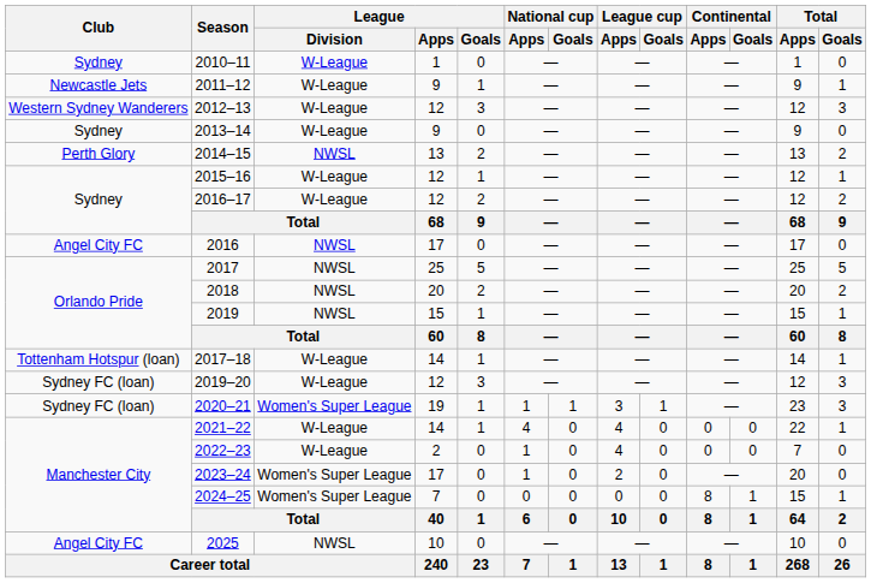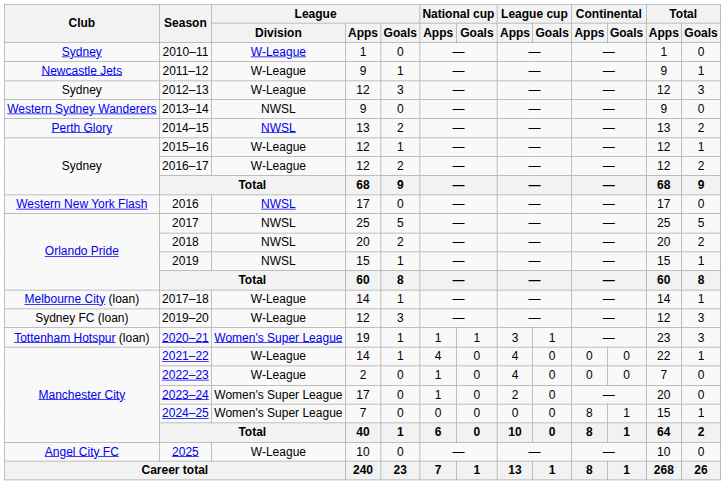2012–13 | Club: Western Sydney Wanderers -> Sydney
2013–14 | Club: Sydney -> Western Sydney Wanderers
2013–14 | League / Division: W-League -> NWSL
2016 | Club: Angel City FC -> Western New York Flash
2017–18 | Club: Tottenham Hotspur (loan) -> Melbourne City (loan)
2020–21 | Club: Sydney FC (loan) -> Tottenham Hotspur (loan)
2025 | League / Division: NWSL -> W-League
